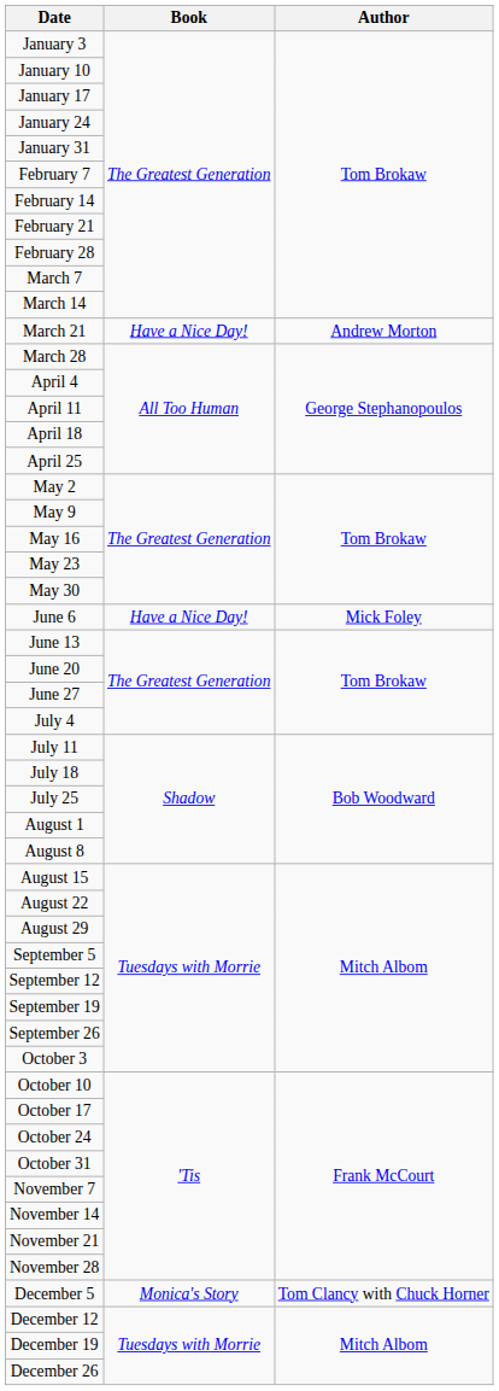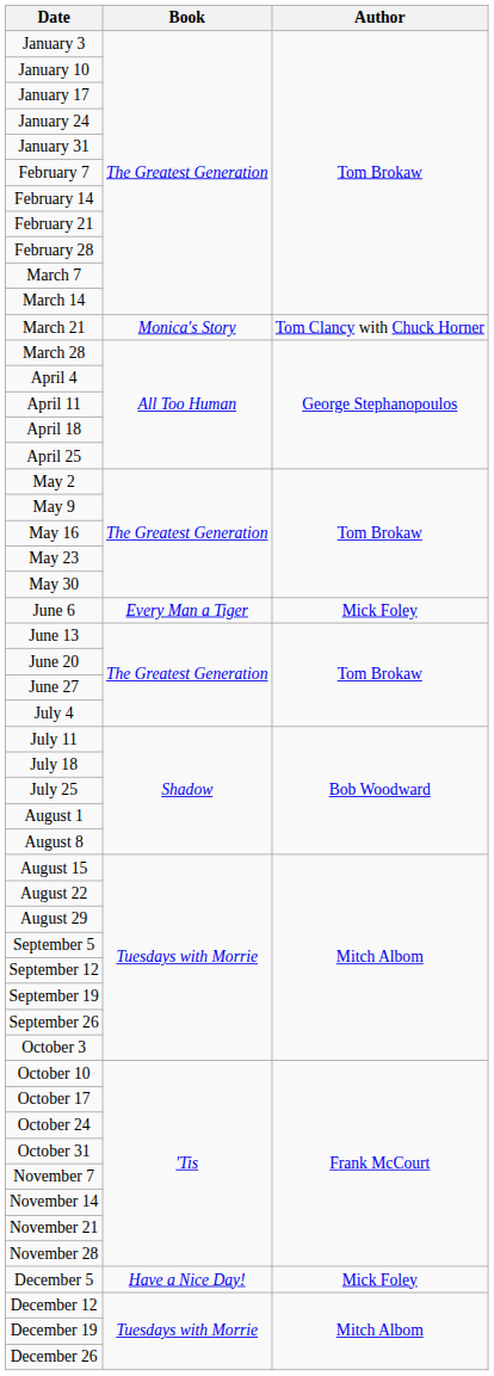March 21 | Book: Have a Nice Day! -> Monica's Story
March 21 | Author: Andrew Morton -> Tom Clancy with Chuck Horner
June 6 | Book: Have a Nice Day! -> Every Man a Tiger
December 5 | Book: Monica's Story -> Have a Nice Day!
December 5 | Author: Tom Clancy with Chuck Horner -> Mick Foley
